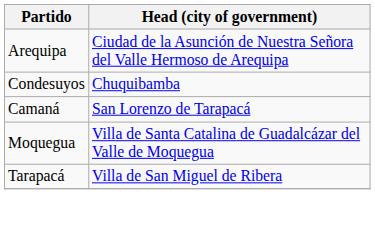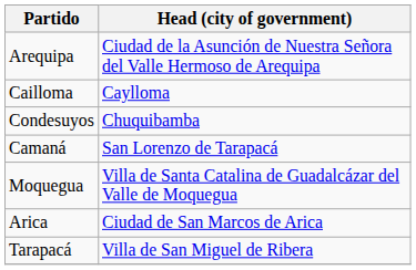+ row: Cailloma | Caylloma
+ row: Arica | Ciudad de San Marcos de Arica
